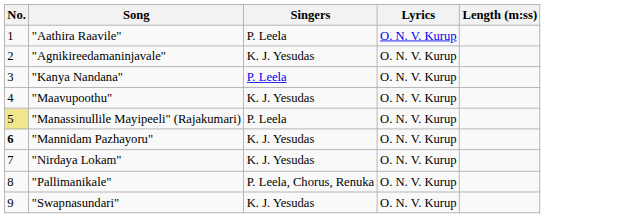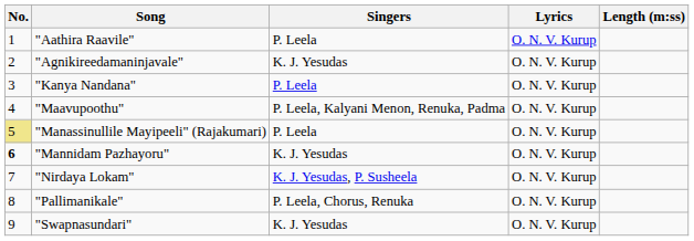"Maavupoothu" | Singers: K. J. Yesudas -> P. Leela, Kalyani Menon, Renuka, Padma
"Nirdaya Lokam" | Singers: K. J. Yesudas -> K. J. Yesudas, P. Susheela
